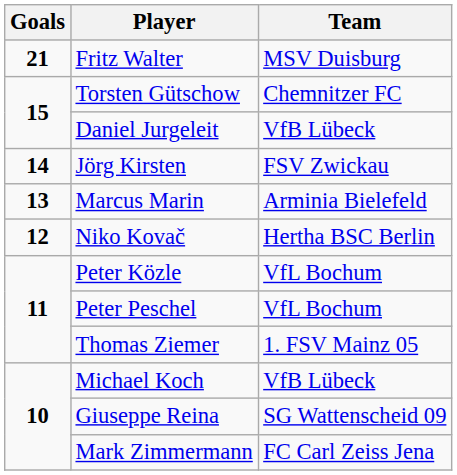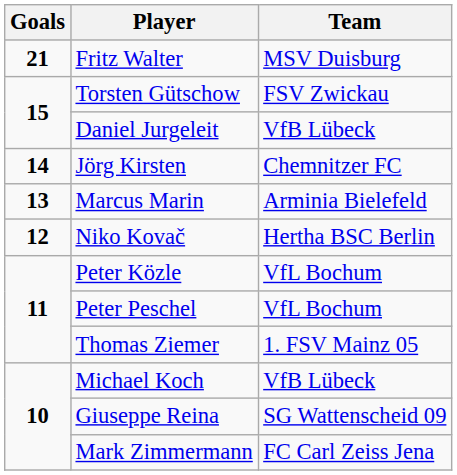Torsten Gütschow | Team: Chemnitzer FC -> FSV Zwickau
Jörg Kirsten | Team: FSV Zwickau -> Chemnitzer FC
